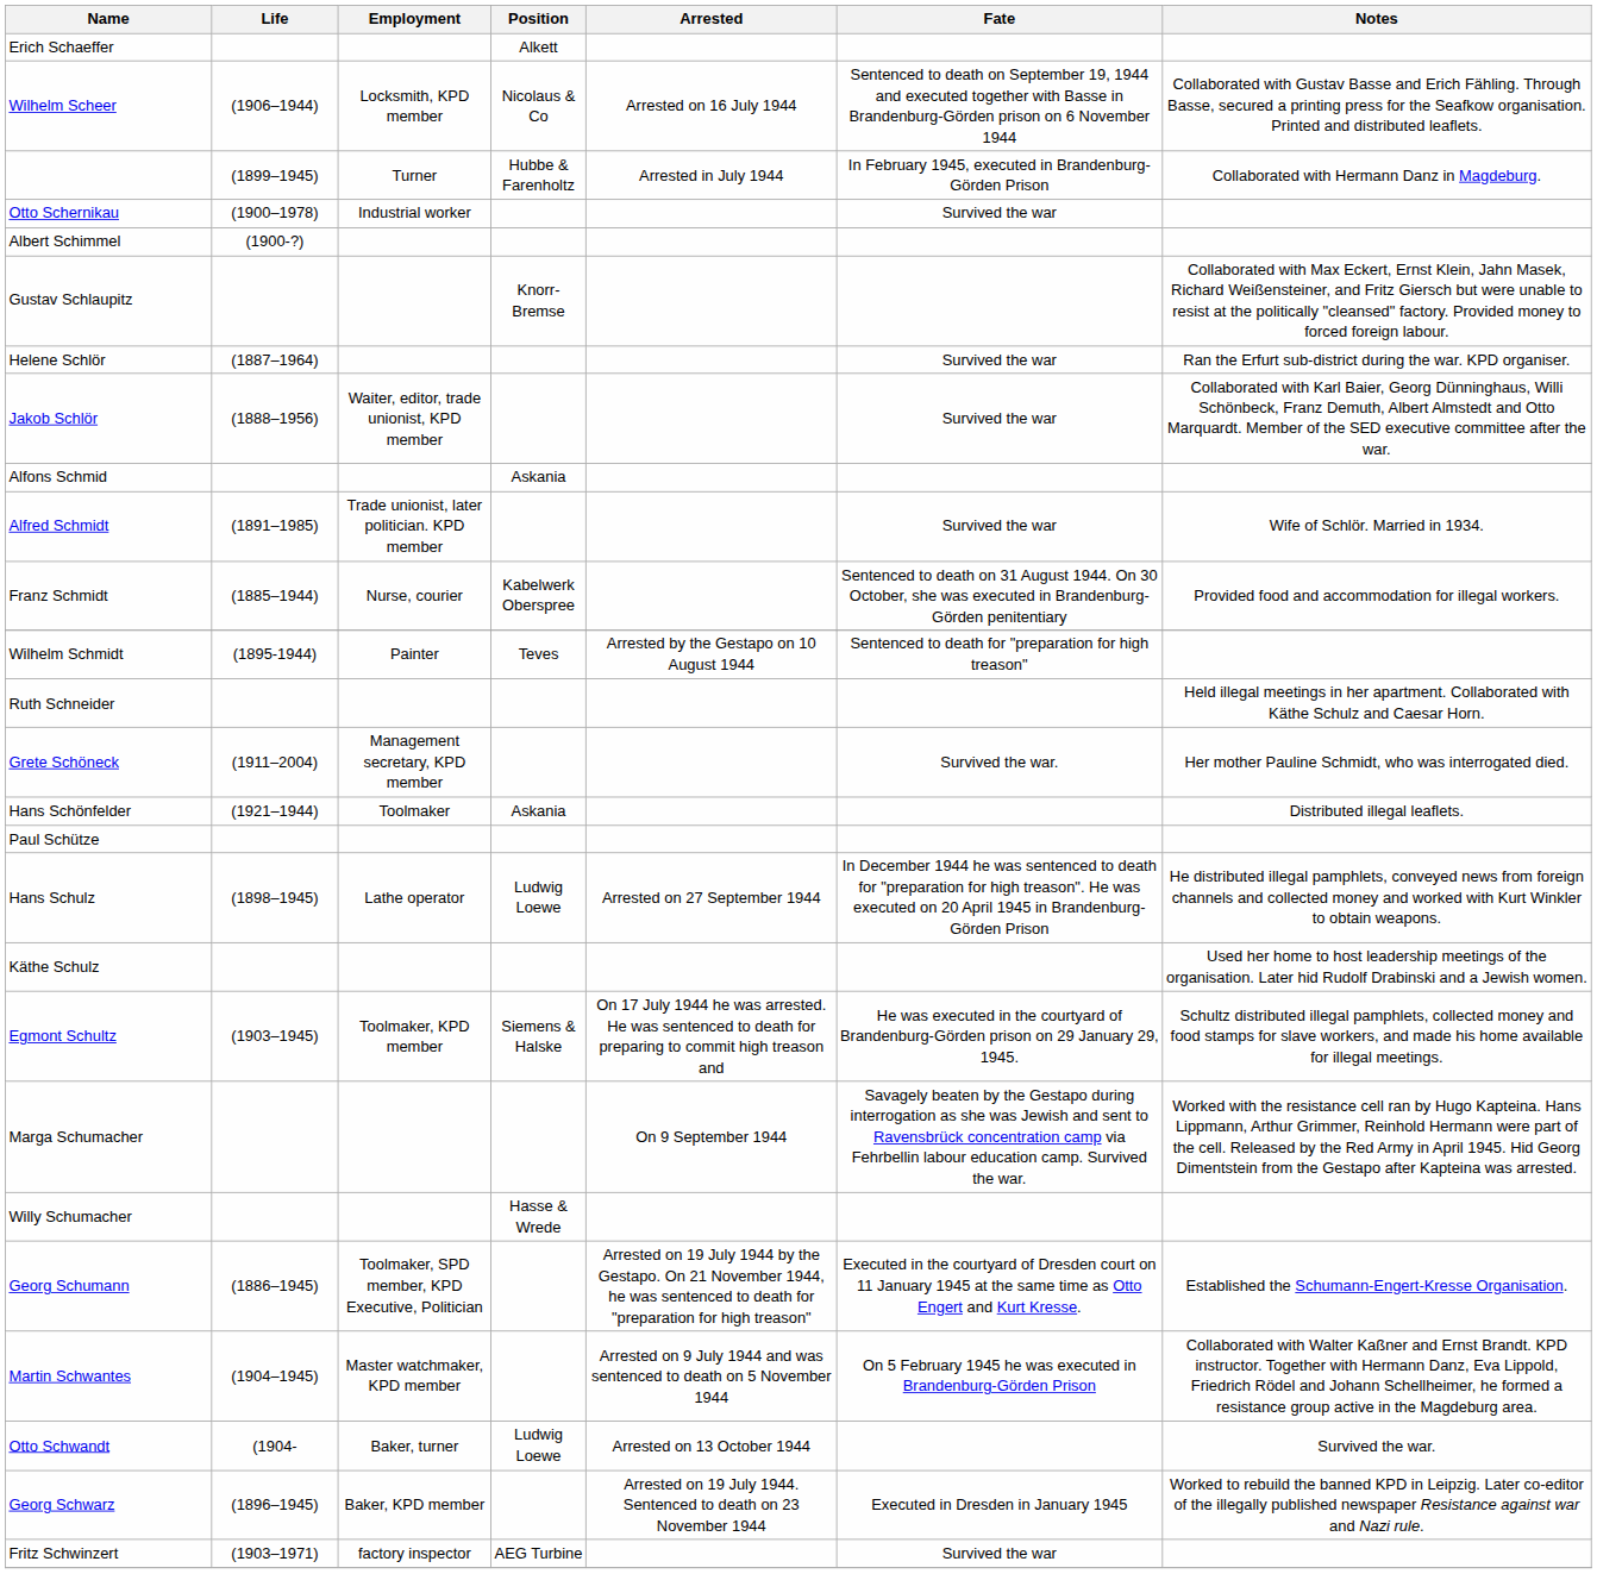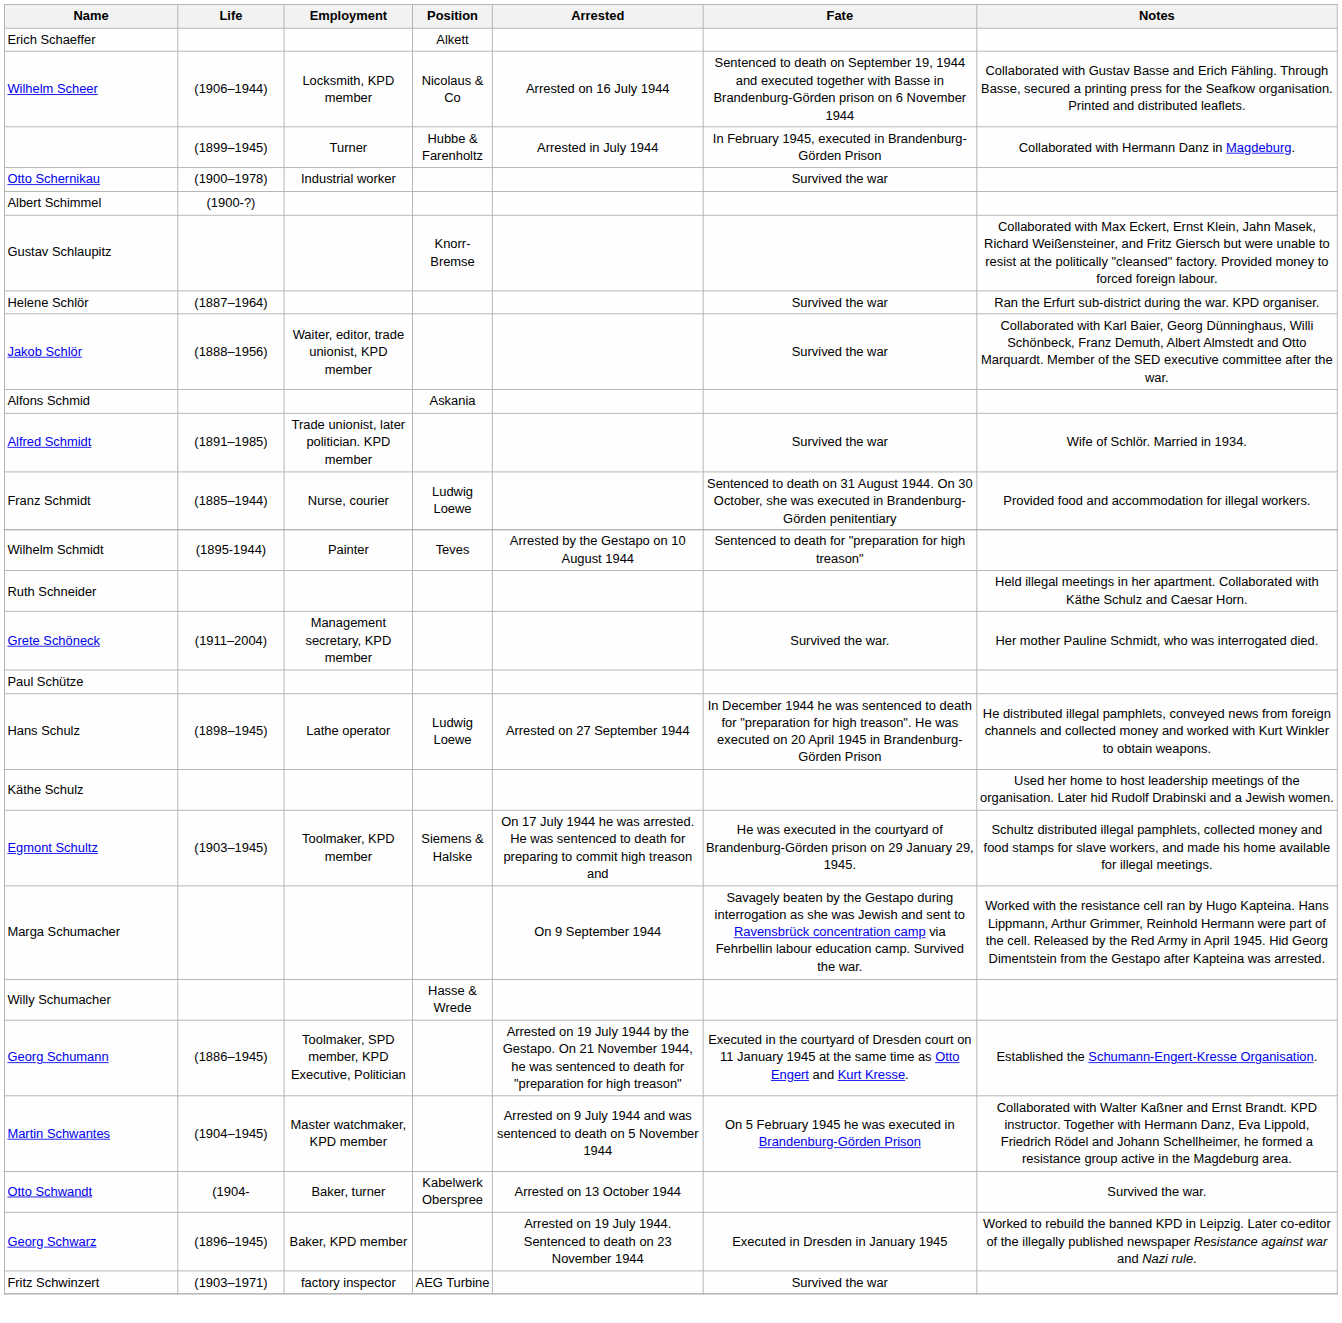Franz Schmidt | Position: Kabelwerk Oberspree -> Ludwig Loewe
- row: Hans Schönfelder | (1921–1944) | Toolmaker | Askania | Distributed illegal leaflets.
Otto Schwandt | Position: Ludwig Loewe -> Kabelwerk Oberspree
